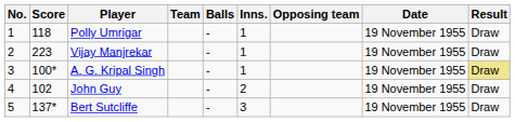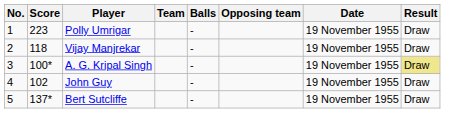- column: Inns. | 1 | 1 | 1 | 2 | 3
Polly Umrigar | Score: 118 -> 223
Vijay Manjrekar | Score: 223 -> 118
